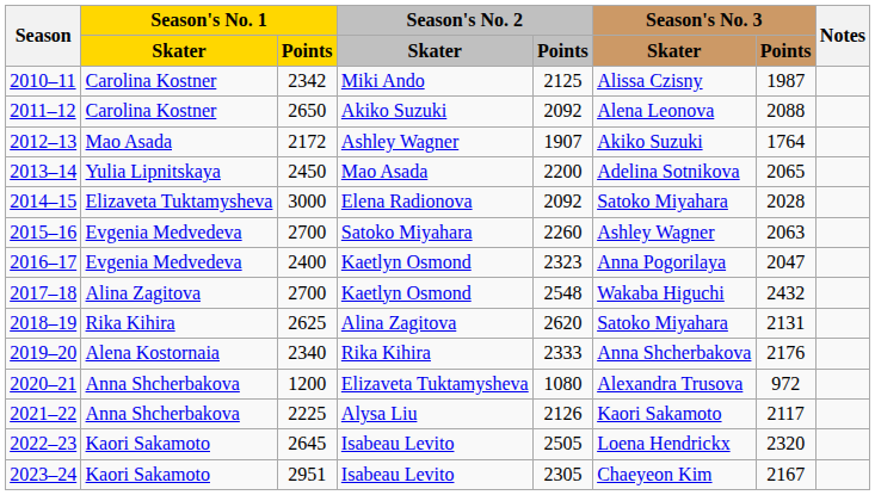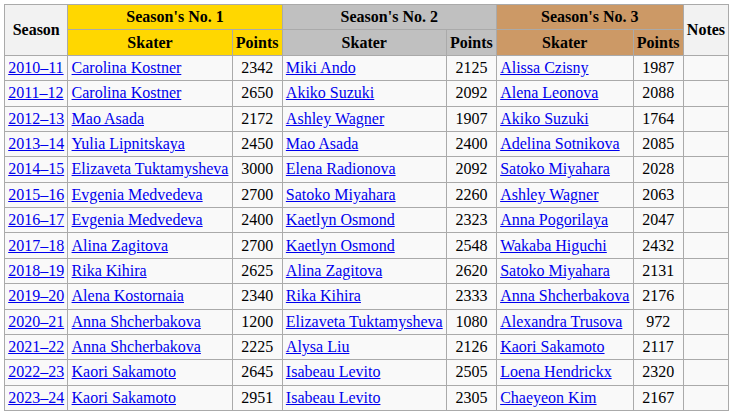2013–14 | Season's No. 2 / Points: 2200 -> 2400
2013–14 | Season's No. 3 / Points: 2065 -> 2085
